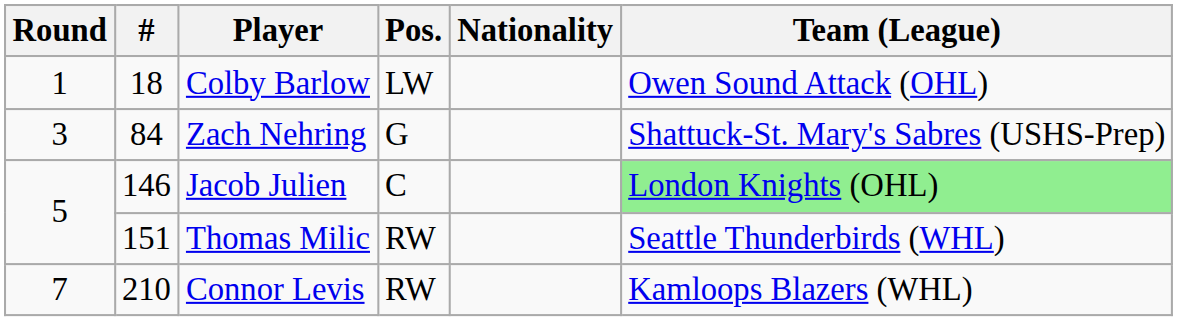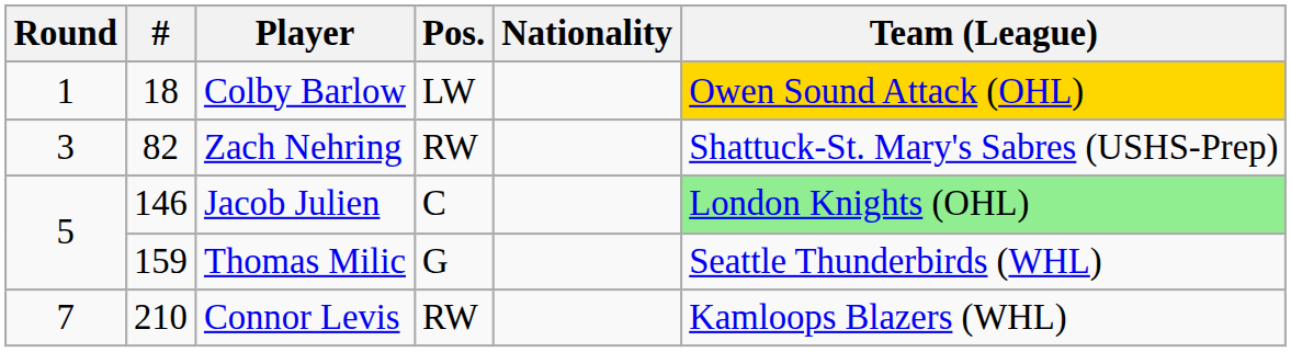Colby Barlow | Team (League): no background -> gold background
Zach Nehring | #: 84 -> 82
Zach Nehring | Pos.: G -> RW
Thomas Milic | #: 151 -> 159
Thomas Milic | Pos.: RW -> G
